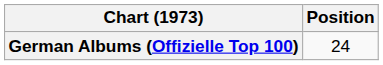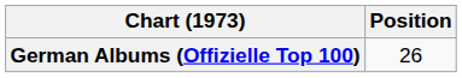German Albums (Offizielle Top 100) | Position: 24 -> 26
